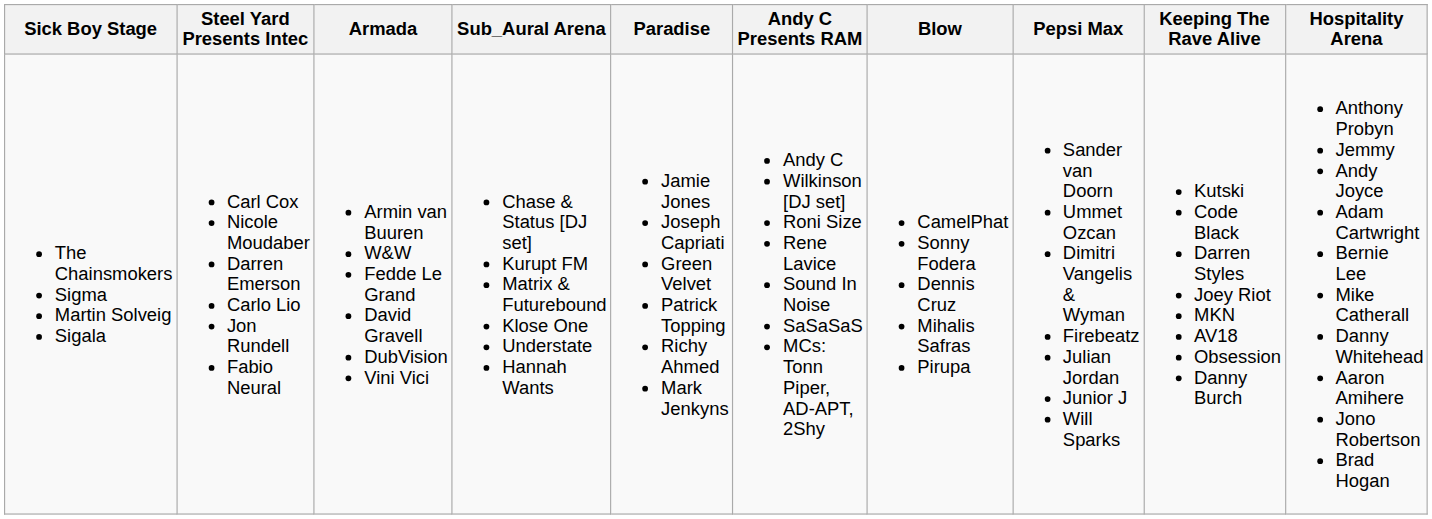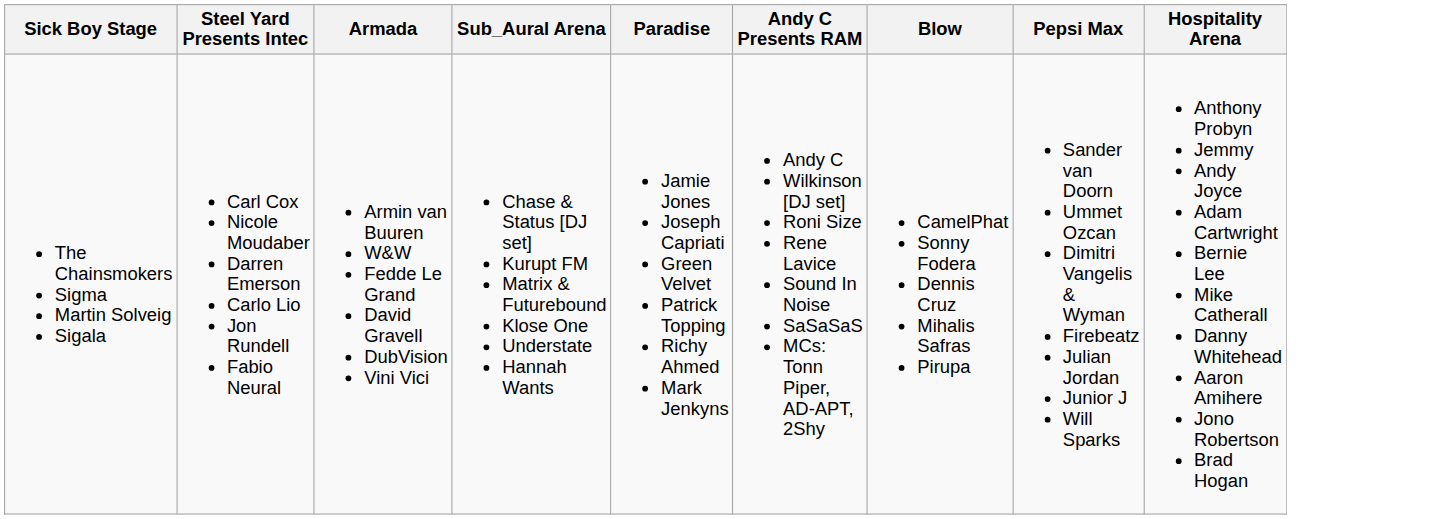- column: Keeping The Rave Alive | Kutski Code Black Darren Styles Joey Riot MKN AV18 Obsession Danny Burch
